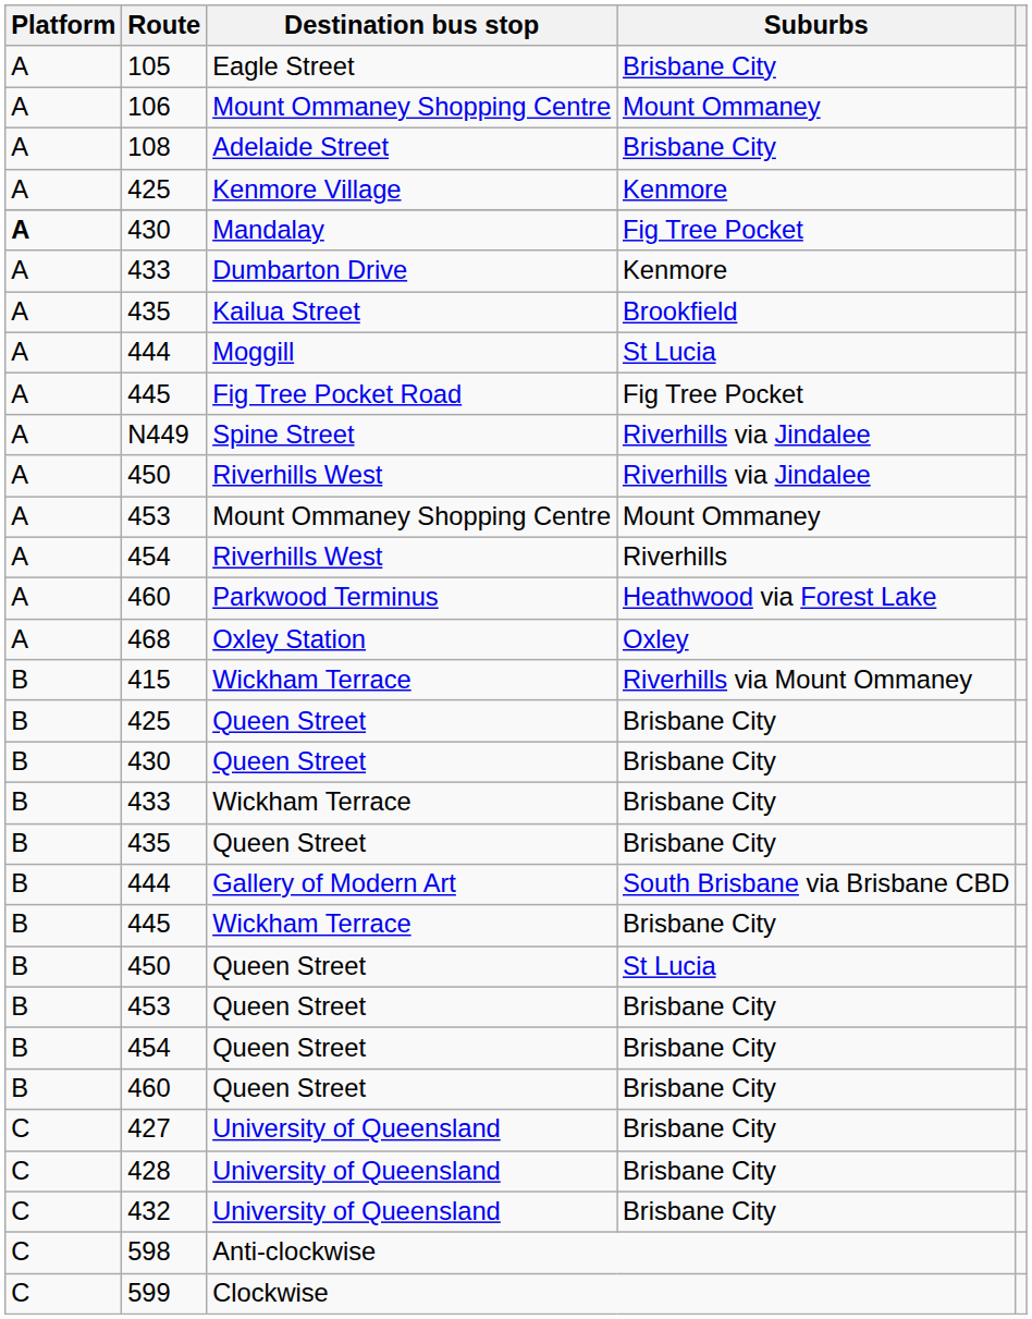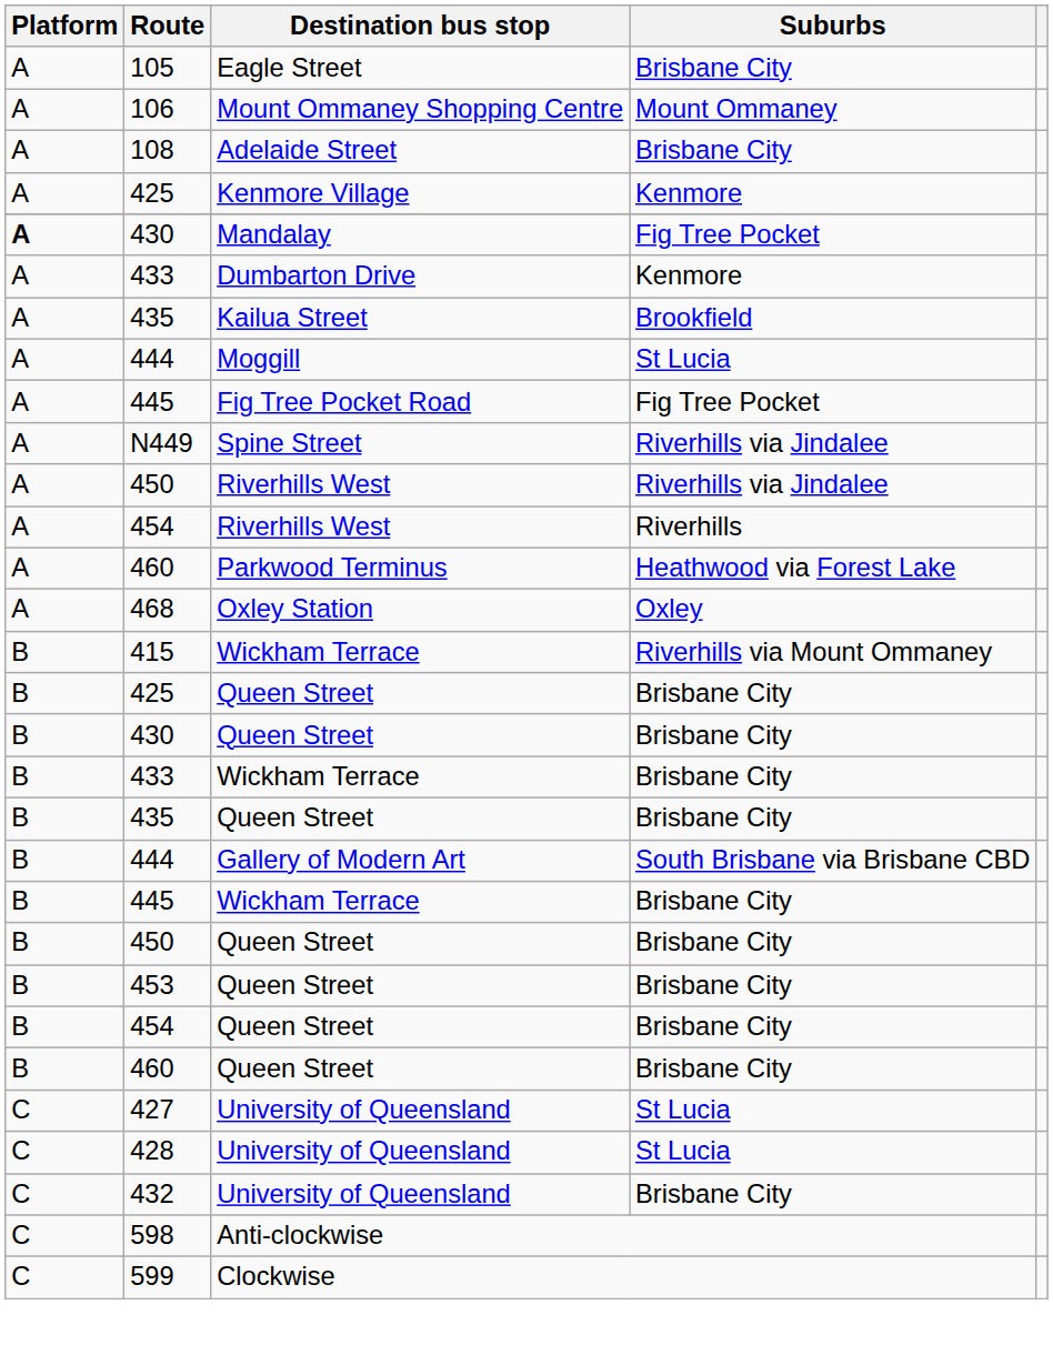- row: A | 453 | Mount Ommaney Shopping Centre | Mount Ommaney
450 / Queen Street | Suburbs: St Lucia -> Brisbane City
427 | Suburbs: Brisbane City -> St Lucia
428 | Suburbs: Brisbane City -> St Lucia
